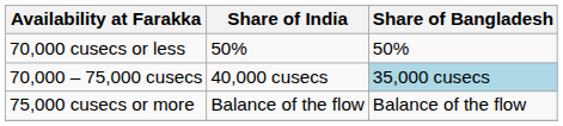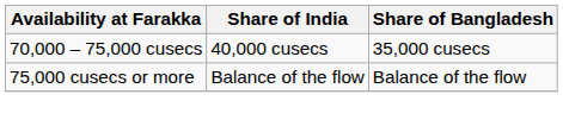- row: 70,000 cusecs or less | 50% | 50%
70,000 – 75,000 cusecs | Share of Bangladesh: lightblue background -> no background
